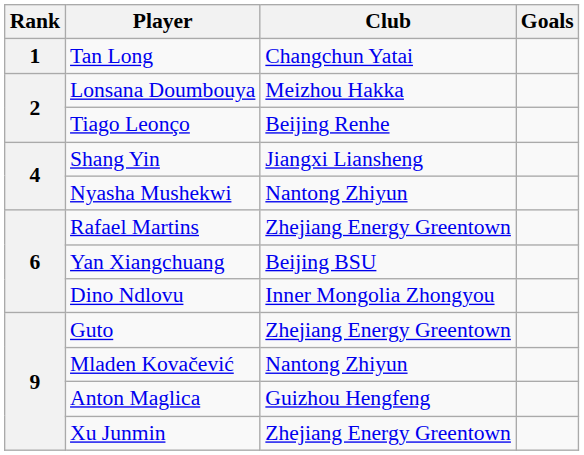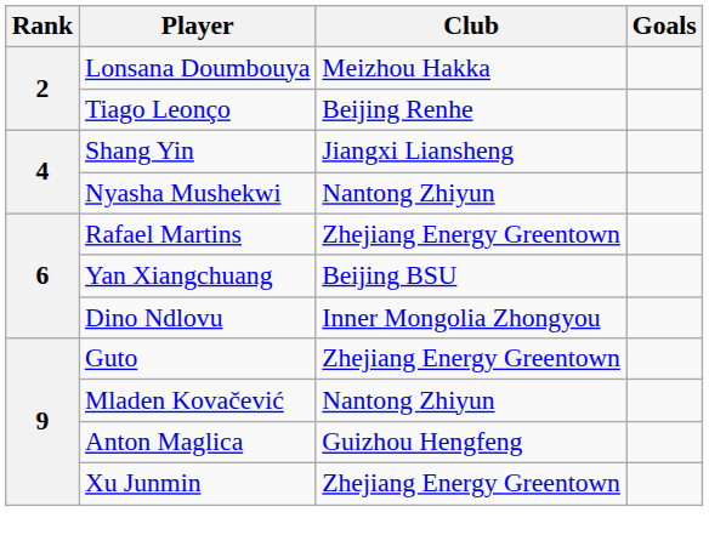- row: 1 | Tan Long | Changchun Yatai
